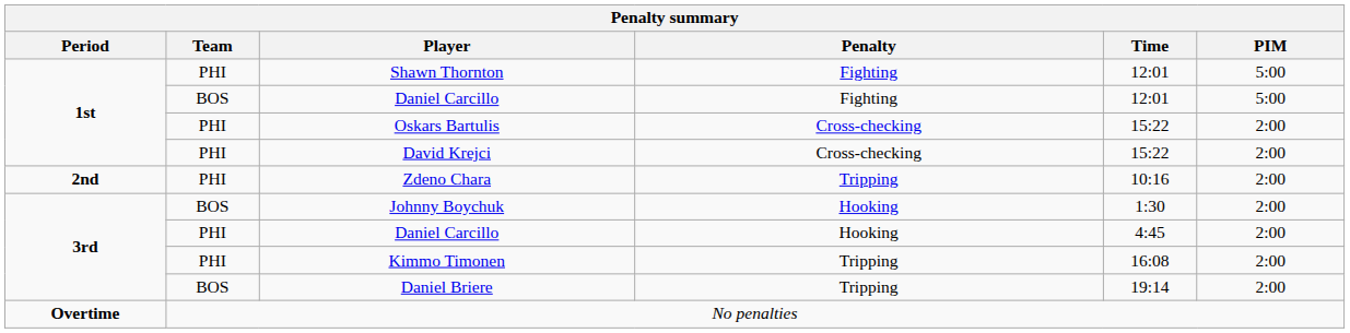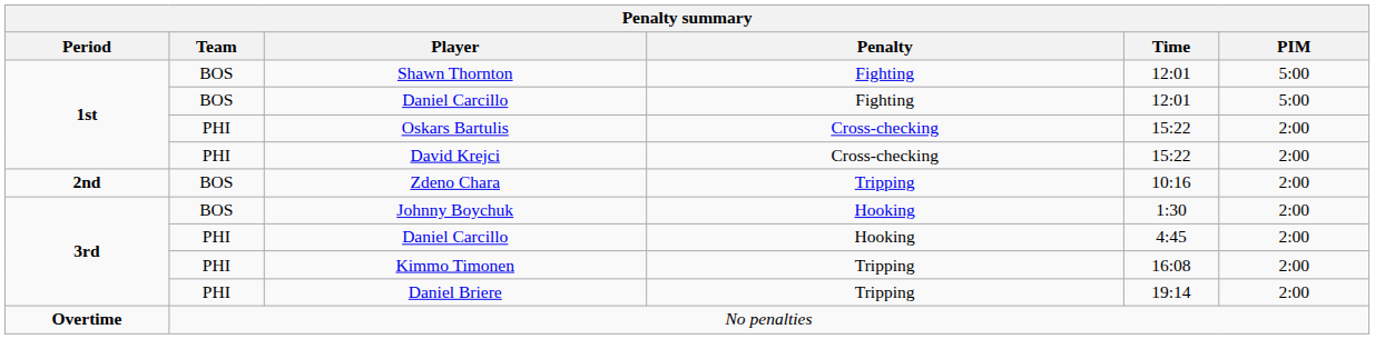Shawn Thornton | Team: PHI -> BOS
Zdeno Chara | Team: PHI -> BOS
Daniel Briere | Team: BOS -> PHI
